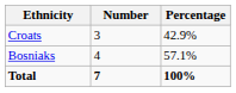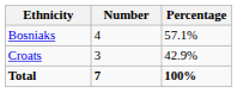rows swapped: Bosniaks <-> Croats
